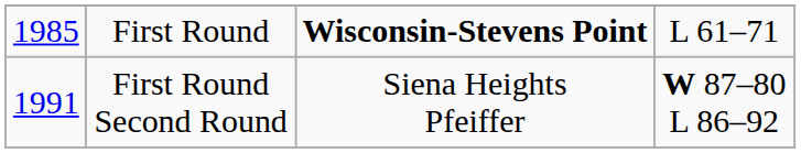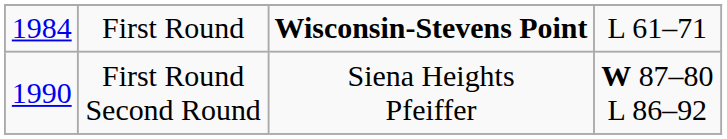First Round | column 1: 1985 -> 1984
First Round Second Round | column 1: 1991 -> 1990
